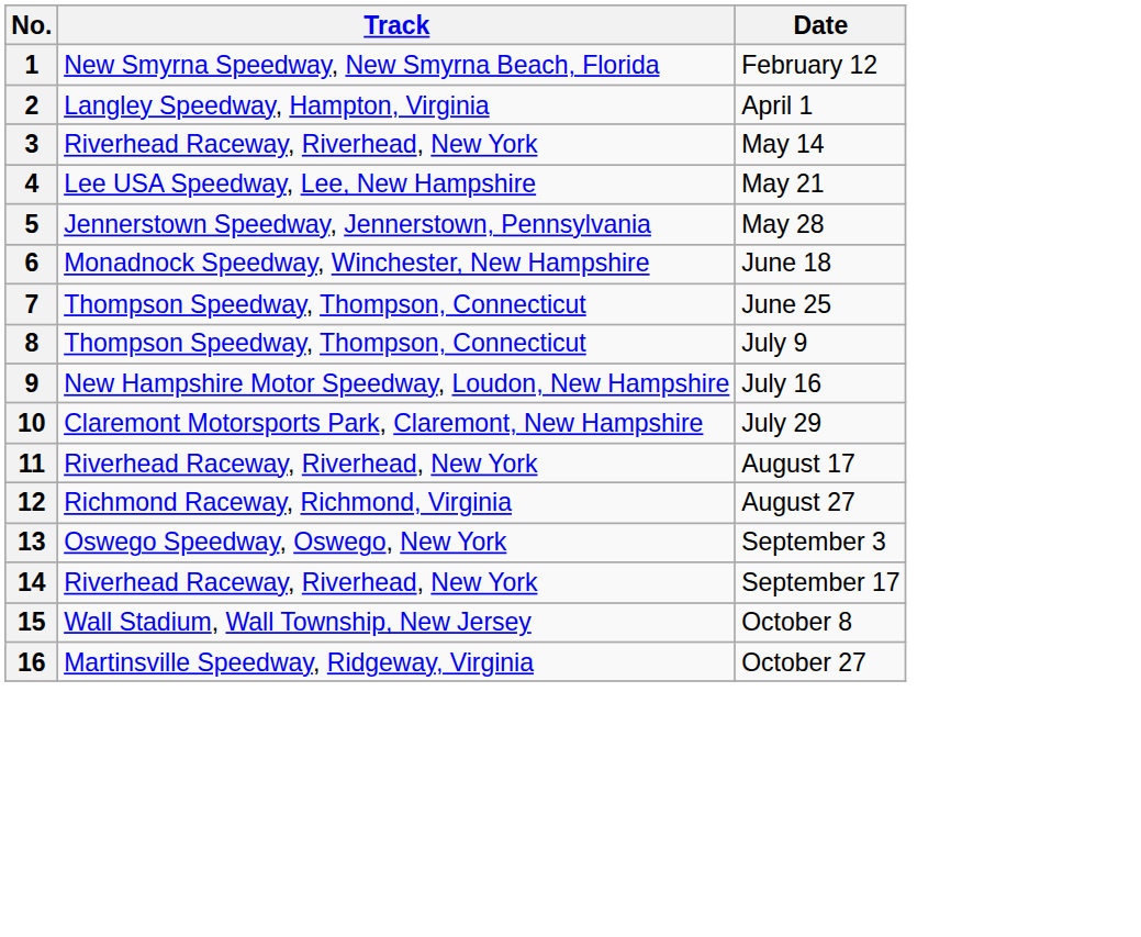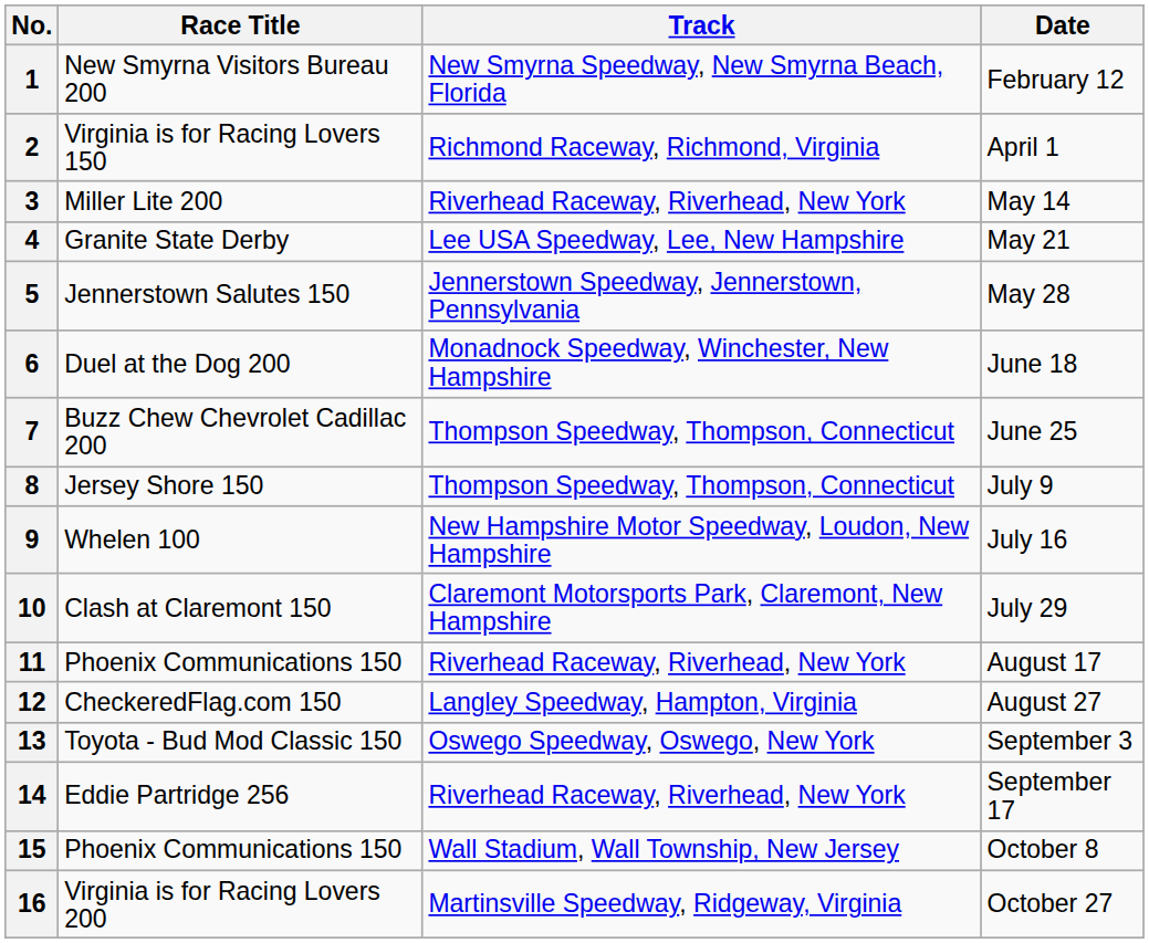+ column: Race Title | New Smyrna Visitors Bureau 200 | Virginia is for Racing Lovers 150 | Miller Lite 200 | Granite State Derby | Jennerstown Salutes 150 | Duel at the Dog 200 | Buzz Chew Chevrolet Cadillac 200 | Jersey Shore 150 | Whelen 100 | Clash at Claremont 150 | Phoenix Communications 150 | CheckeredFlag.com 150 | Toyota - Bud Mod Classic 150 | Eddie Partridge 256 | Phoenix Communications 150 | Virginia is for Racing Lovers 200
2 | Track: Langley Speedway, Hampton, Virginia -> Richmond Raceway, Richmond, Virginia
12 | Track: Richmond Raceway, Richmond, Virginia -> Langley Speedway, Hampton, Virginia
